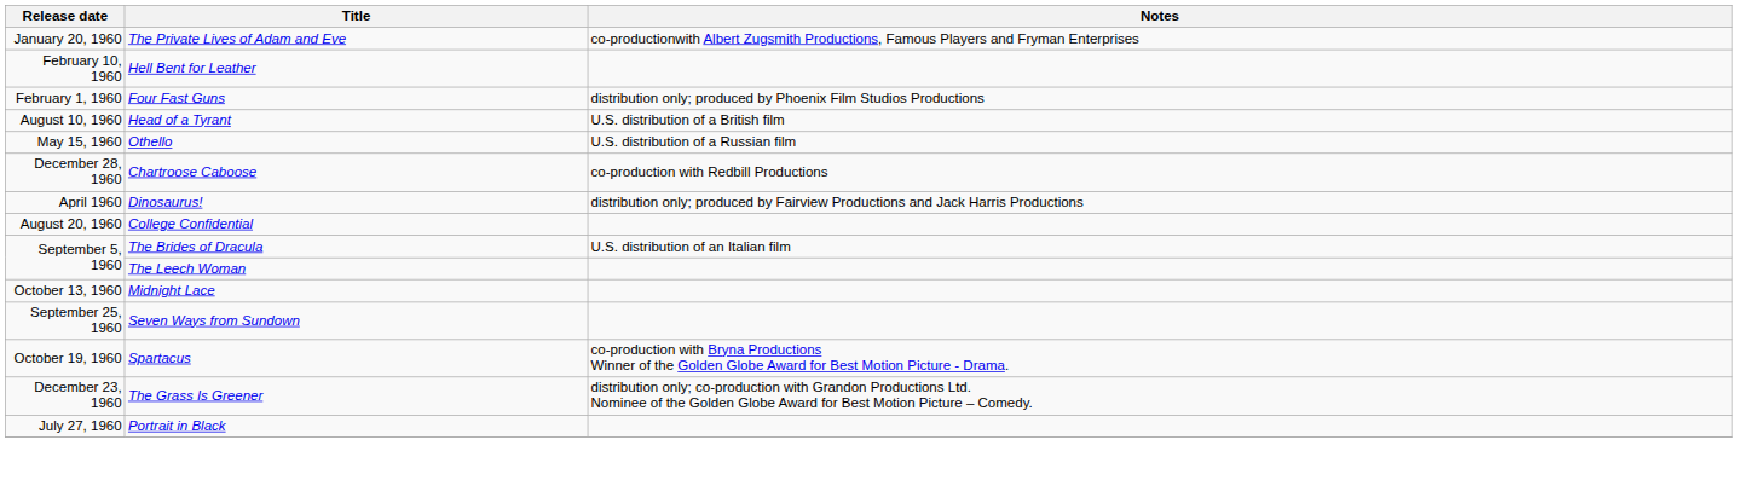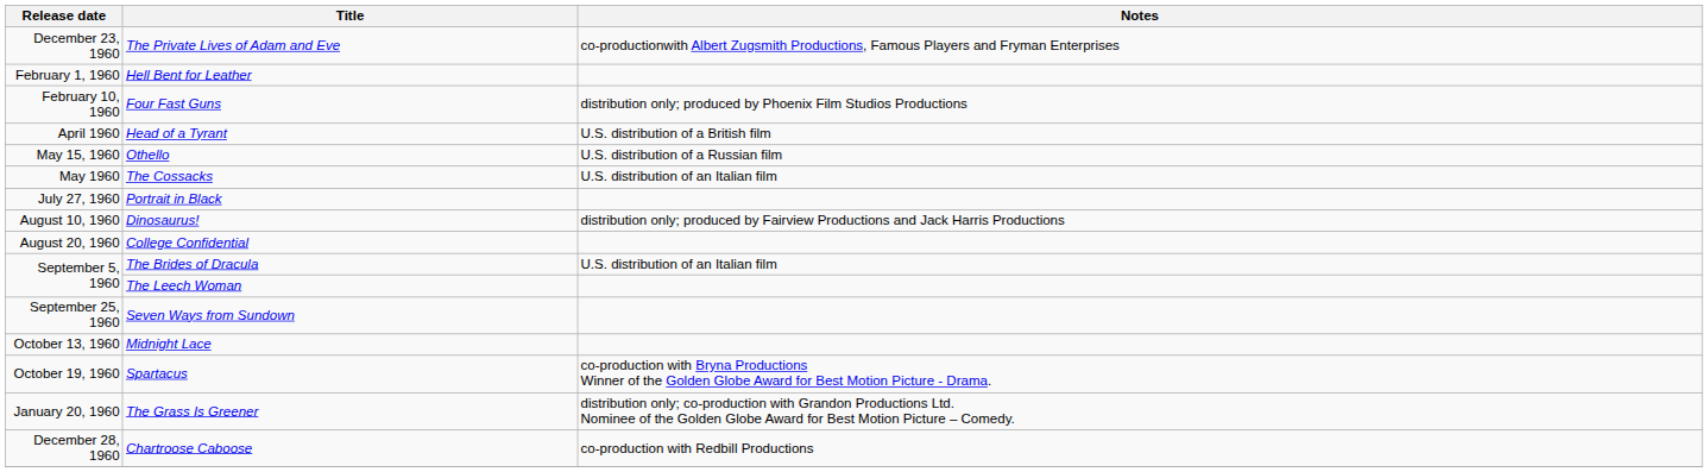The Private Lives of Adam and Eve | Release date: January 20, 1960 -> December 23, 1960
Hell Bent for Leather | Release date: February 10, 1960 -> February 1, 1960
Four Fast Guns | Release date: February 1, 1960 -> February 10, 1960
Head of a Tyrant | Release date: August 10, 1960 -> April 1960
+ row: May 1960 | The Cossacks | U.S. distribution of an Italian film
rows swapped: Portrait in Black <-> Chartroose Caboose
Dinosaurus! | Release date: April 1960 -> August 10, 1960
rows swapped: Seven Ways from Sundown <-> Midnight Lace
The Grass Is Greener | Release date: December 23, 1960 -> January 20, 1960
